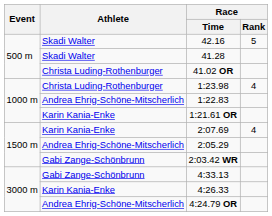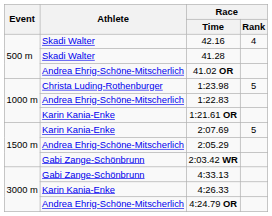42.16 | Race / Rank: 5 -> 4
41.02 OR | Athlete: Christa Luding-Rothenburger -> Andrea Ehrig-Schöne-Mitscherlich
1:23.98 | Race / Rank: 4 -> 5
2:07.69 | Race / Rank: 4 -> 5
